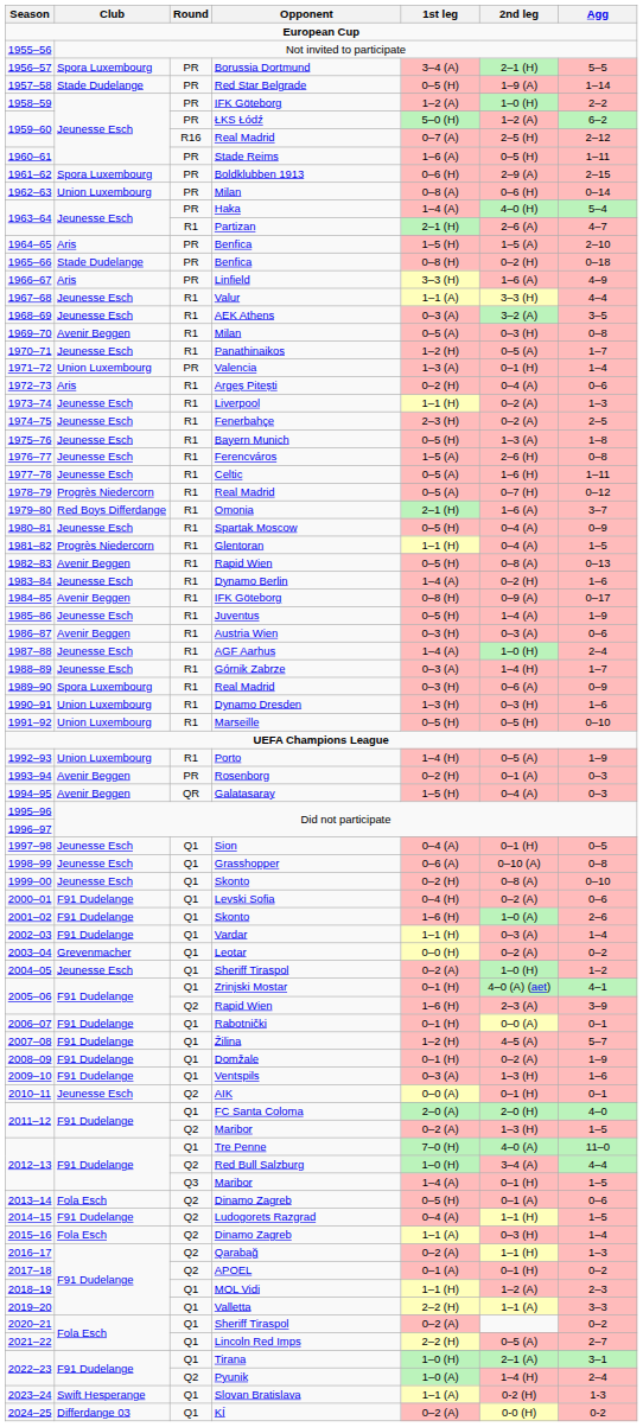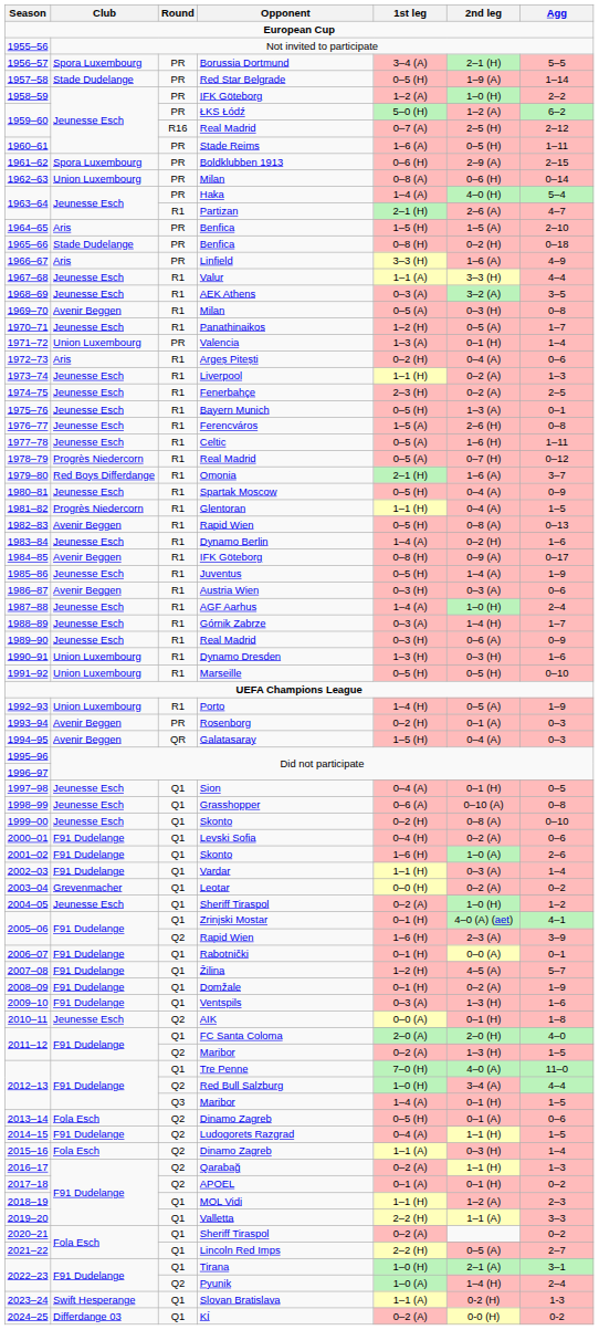1975–76 | Agg: 1–8 -> 0–1
1989–90 | Club: Spora Luxembourg -> Jeunesse Esch
2010–11 | Agg: 0–1 -> 1–8
